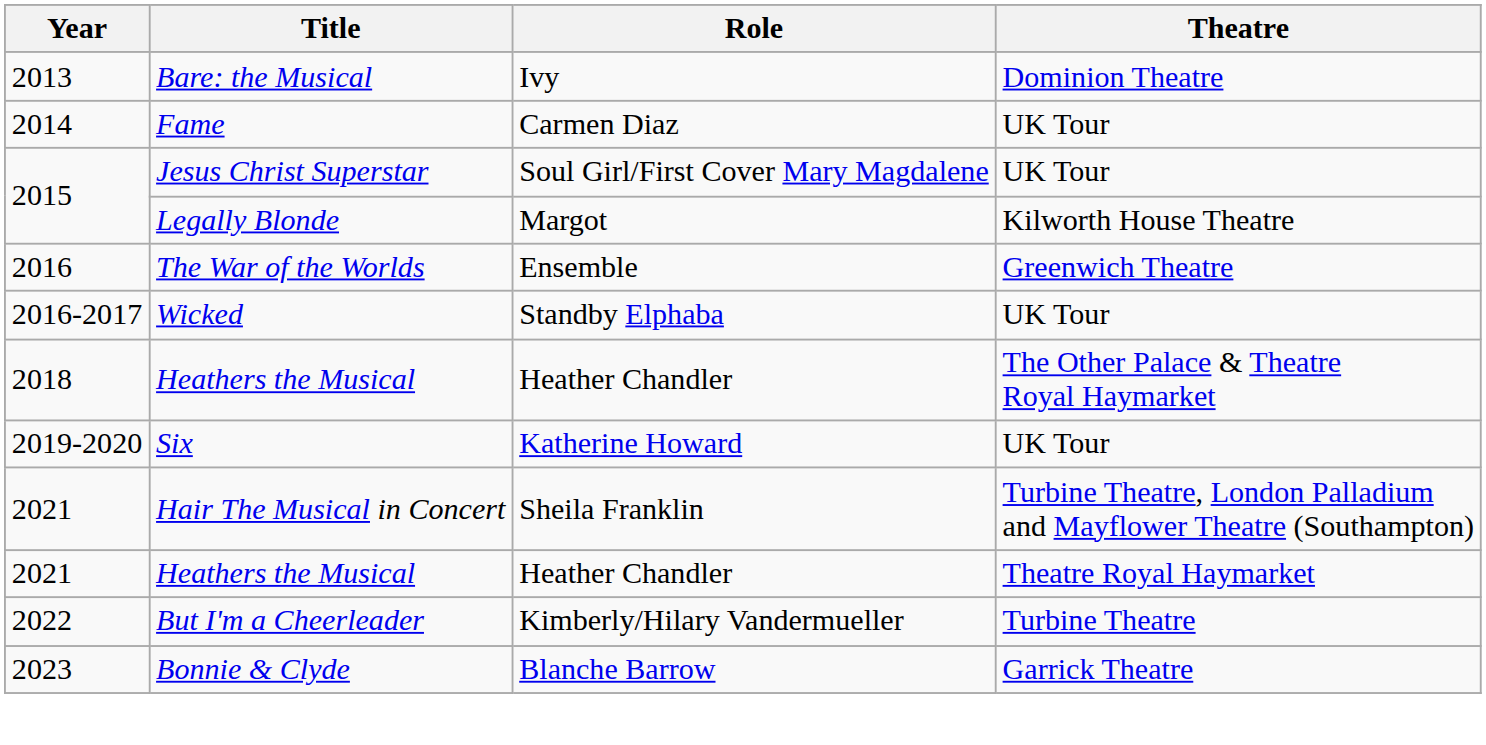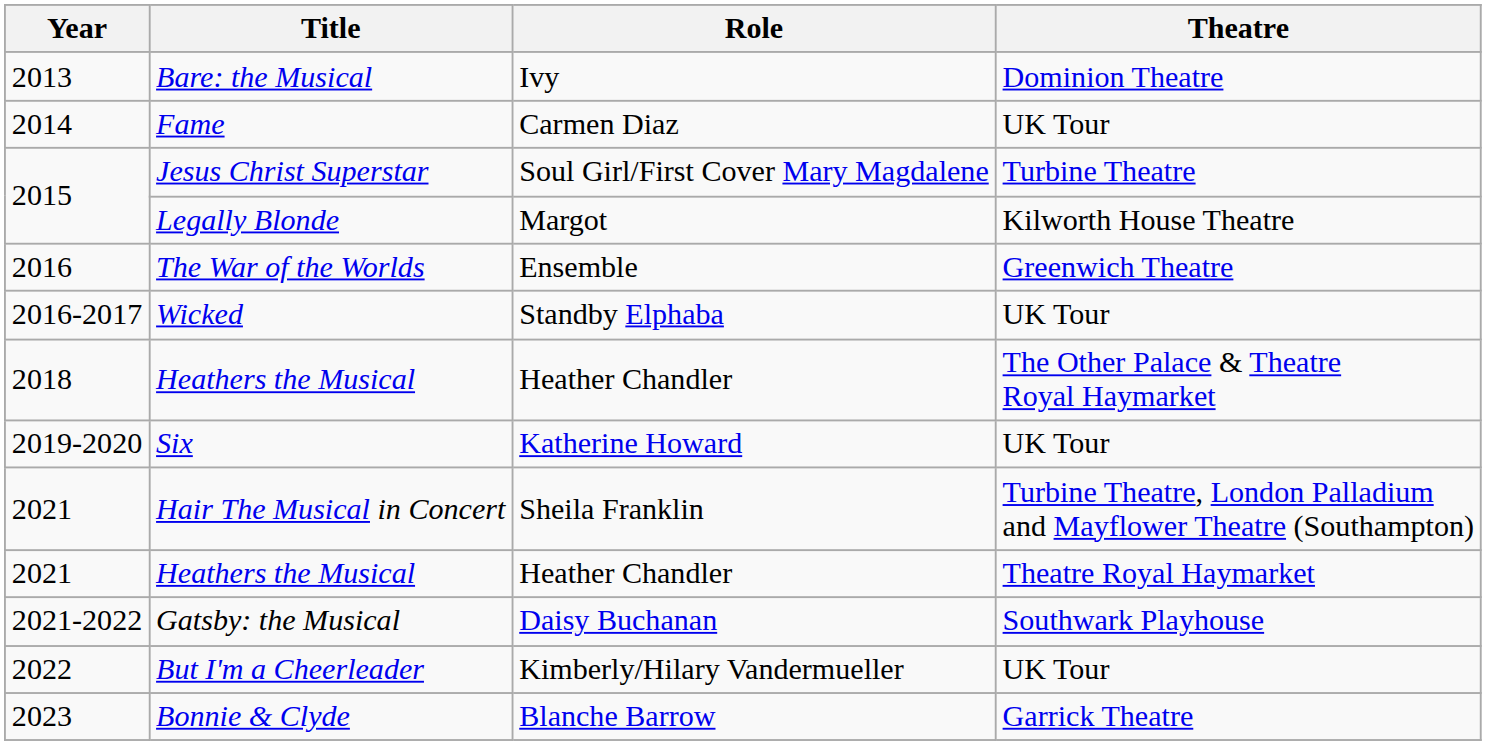Jesus Christ Superstar | Theatre: UK Tour -> Turbine Theatre
+ row: 2021-2022 | Gatsby: the Musical | Daisy Buchanan | Southwark Playhouse
But I'm a Cheerleader | Theatre: Turbine Theatre -> UK Tour
